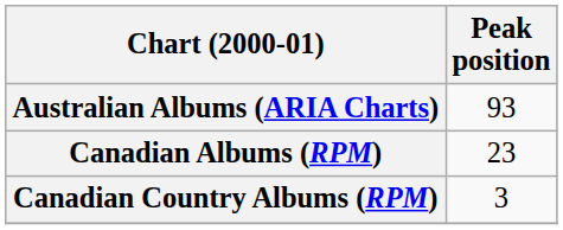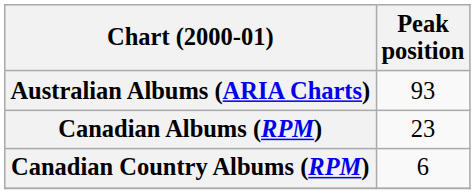Canadian Country Albums (RPM) | Peak position: 3 -> 6
